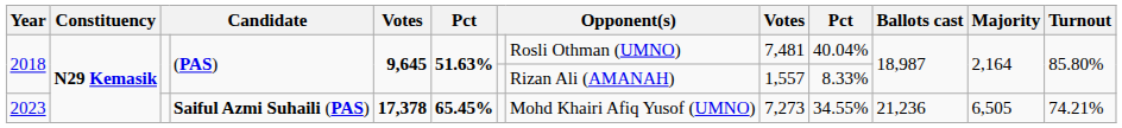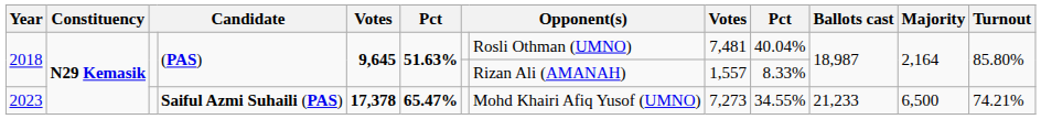2023 | column 6: 65.45% -> 65.47%
2023 | Ballots cast: 21,236 -> 21,233
2023 | Majority: 6,505 -> 6,500
